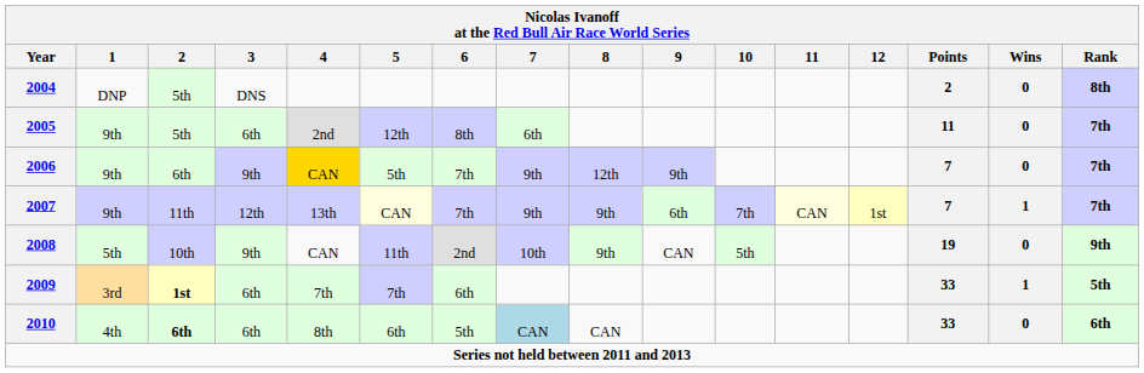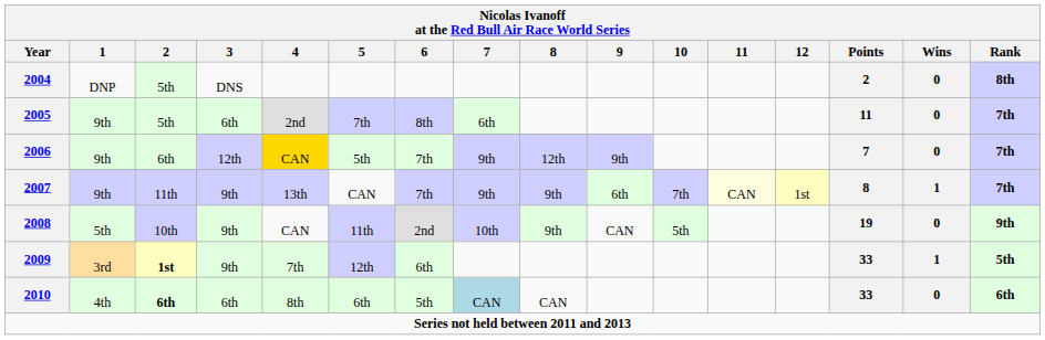2005 | 5: 12th -> 7th
2006 | 3: 9th -> 12th
2007 | 3: 12th -> 9th
2007 | 5: lightyellow background -> no background
2007 | Points: 7 -> 8
2009 | 3: 6th -> 9th
2009 | 5: 7th -> 12th
